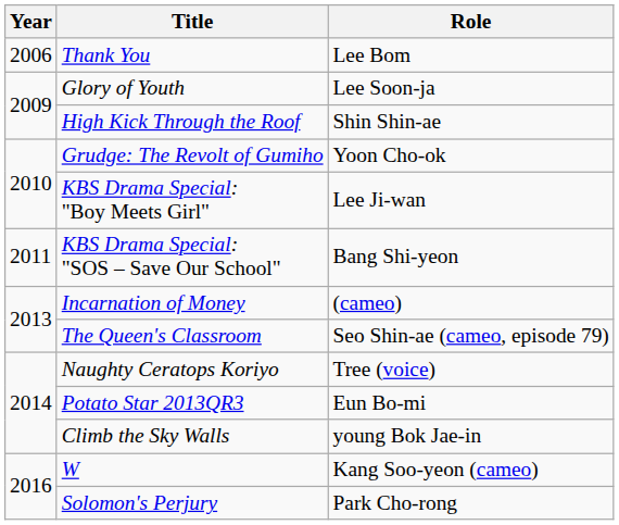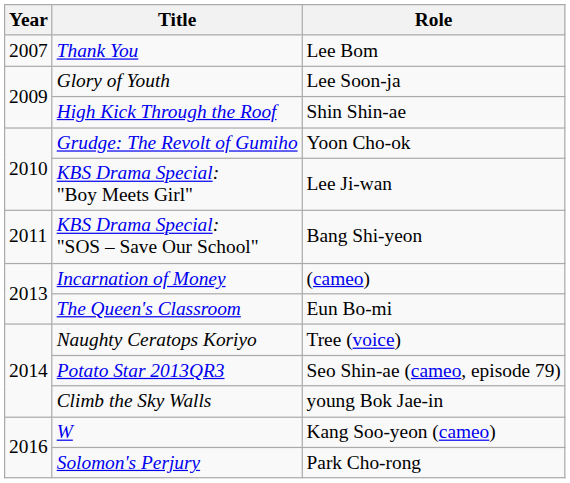Thank You | Year: 2006 -> 2007
The Queen's Classroom | Role: Seo Shin-ae (cameo, episode 79) -> Eun Bo-mi
Potato Star 2013QR3 | Role: Eun Bo-mi -> Seo Shin-ae (cameo, episode 79)
